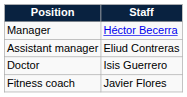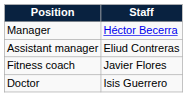rows swapped: Doctor <-> Fitness coach
